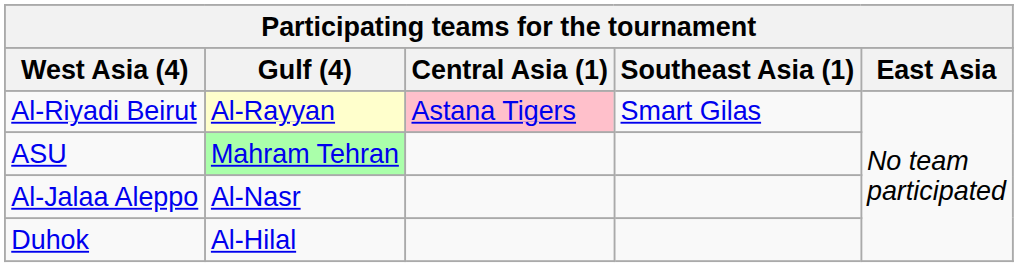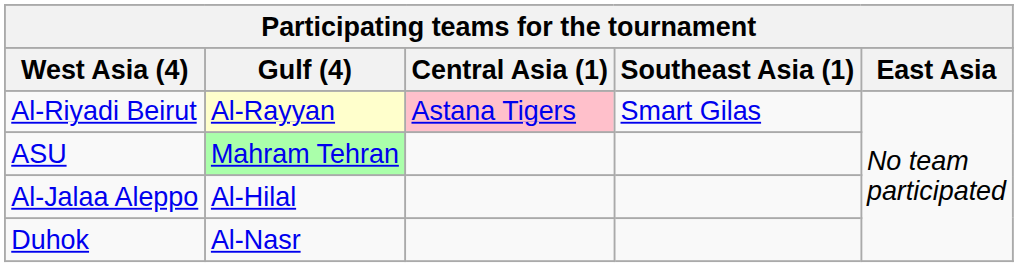Al-Jalaa Aleppo | Gulf (4): Al-Nasr -> Al-Hilal
Duhok | Gulf (4): Al-Hilal -> Al-Nasr
